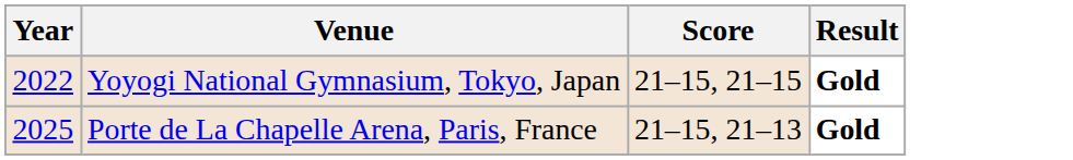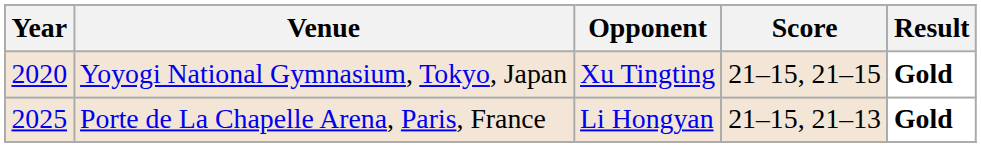+ column: Opponent | Xu Tingting | Li Hongyan
Yoyogi National Gymnasium, Tokyo, Japan | Year: 2022 -> 2020
